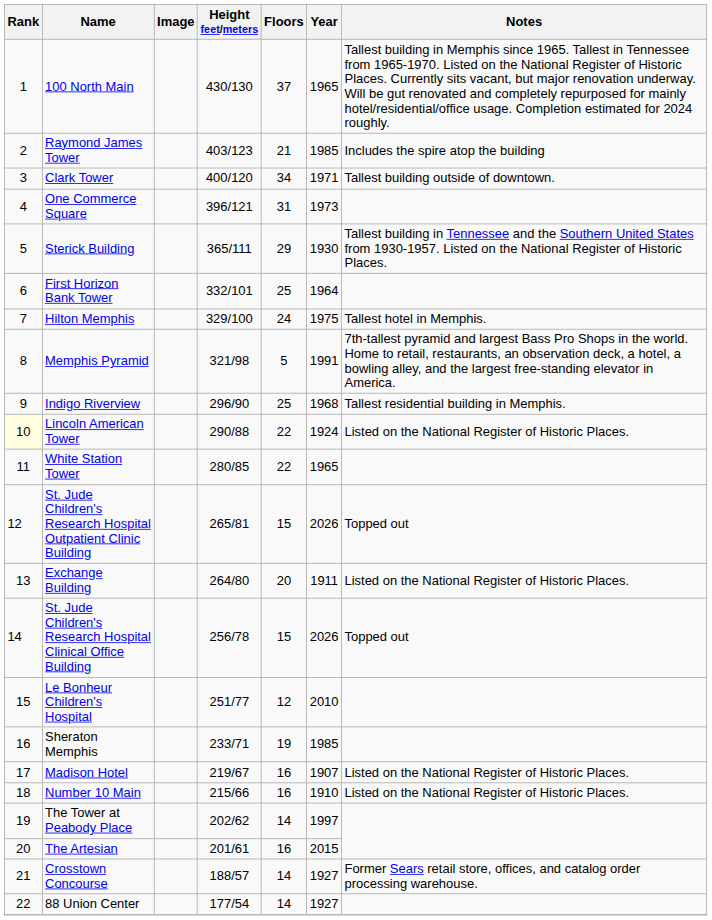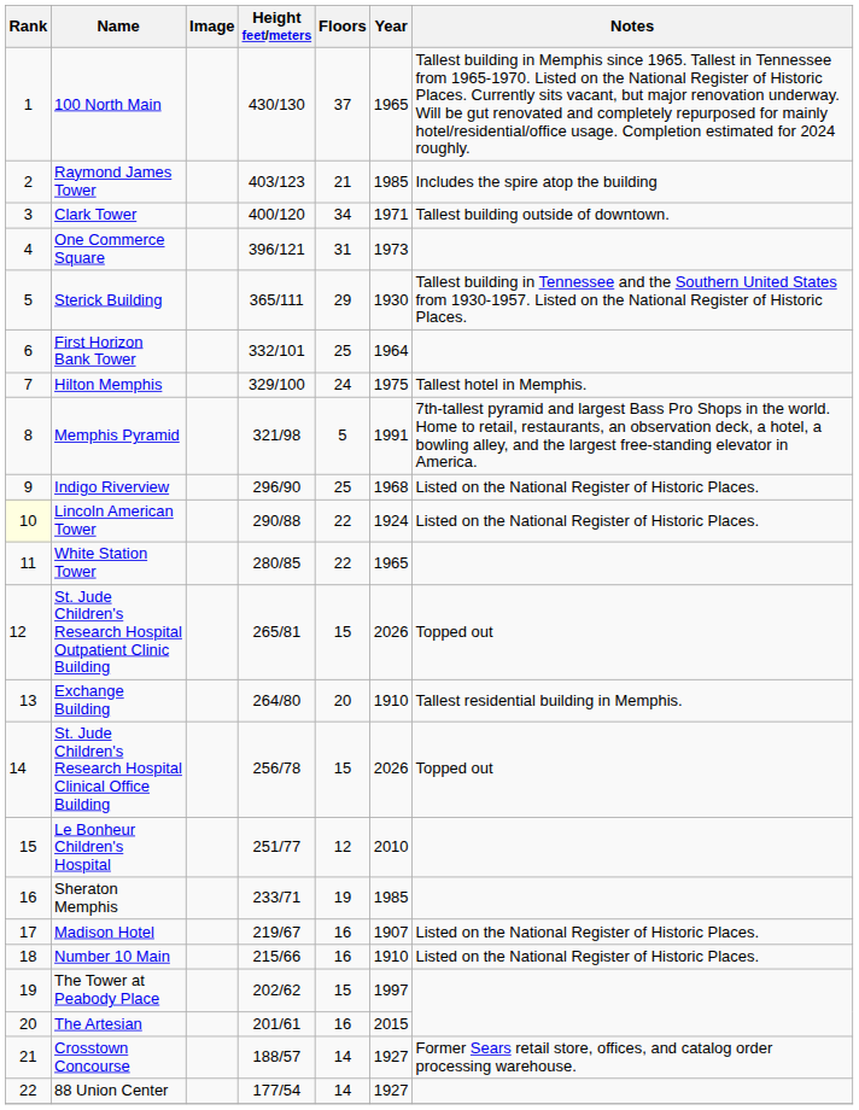Indigo Riverview | Notes: Tallest residential building in Memphis. -> Listed on the National Register of Historic Places.
Exchange Building | Year: 1911 -> 1910
Exchange Building | Notes: Listed on the National Register of Historic Places. -> Tallest residential building in Memphis.
The Tower at Peabody Place | Floors: 14 -> 15
